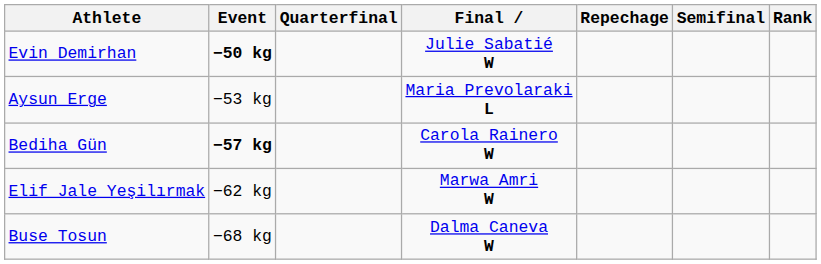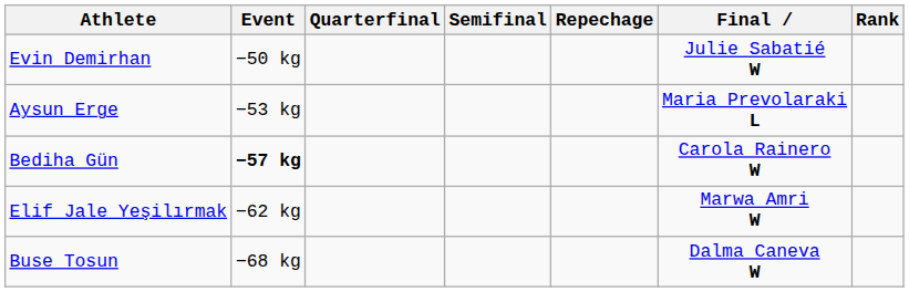columns swapped: Semifinal <-> Final
Evin Demirhan | Event: bold -> normal
